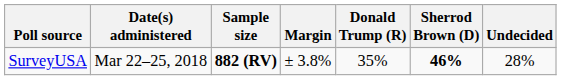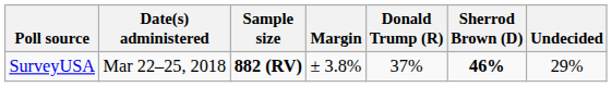SurveyUSA | Donald Trump (R): 35% -> 37%
SurveyUSA | Undecided: 28% -> 29%
